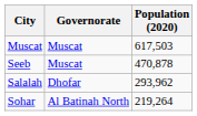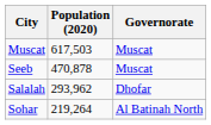columns swapped: Governorate <-> Population (2020)
